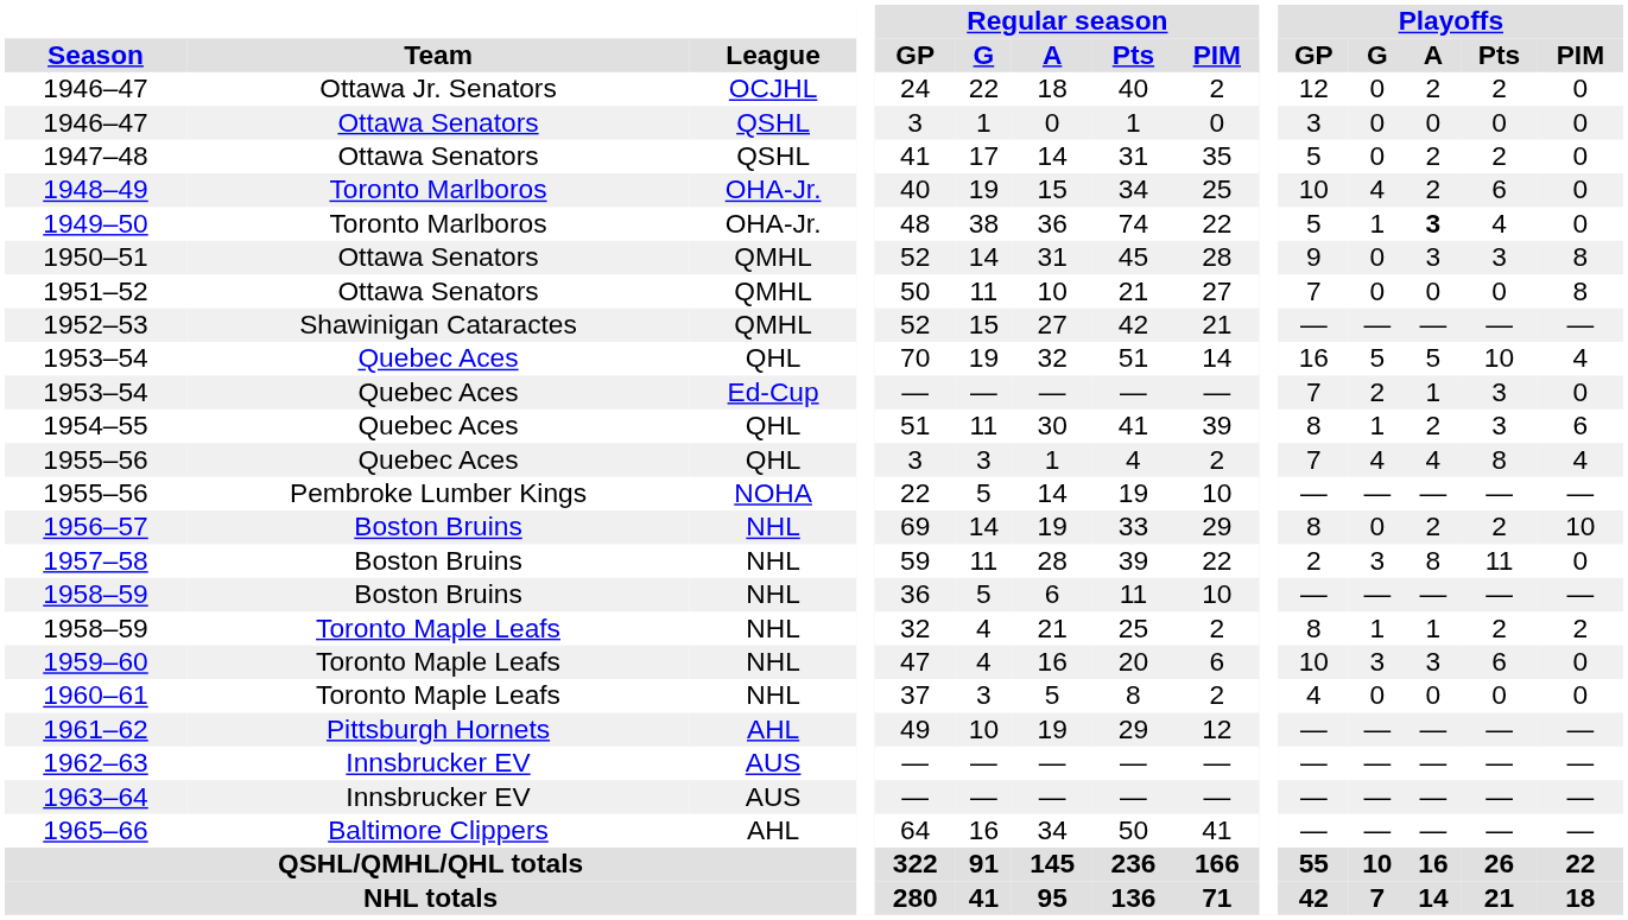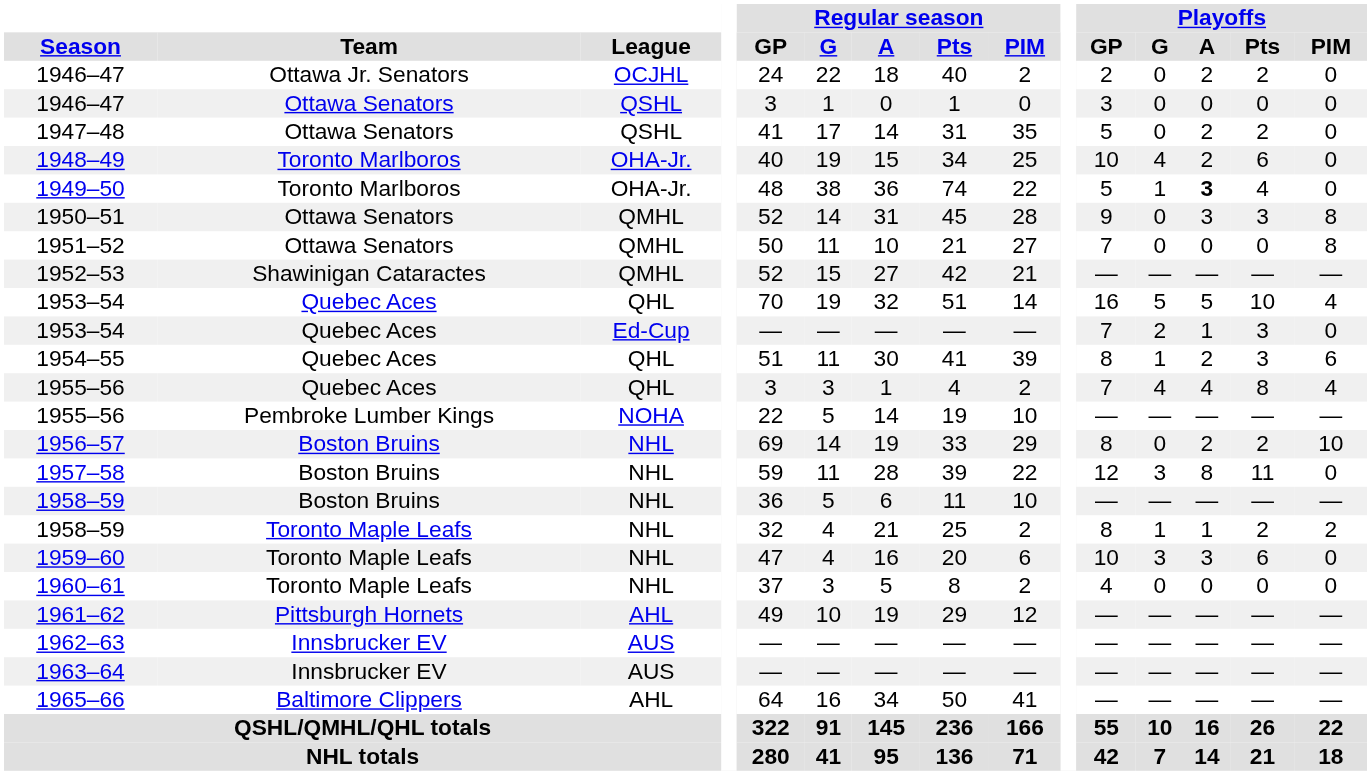1946–47 / Ottawa Jr. Senators | Playoffs / GP: 12 -> 2
1957–58 | Playoffs / GP: 2 -> 12
